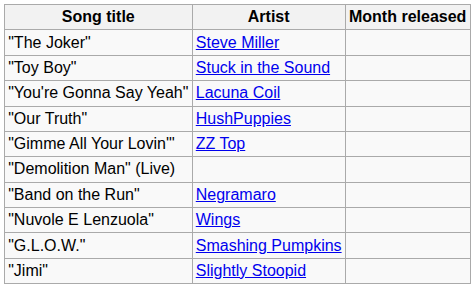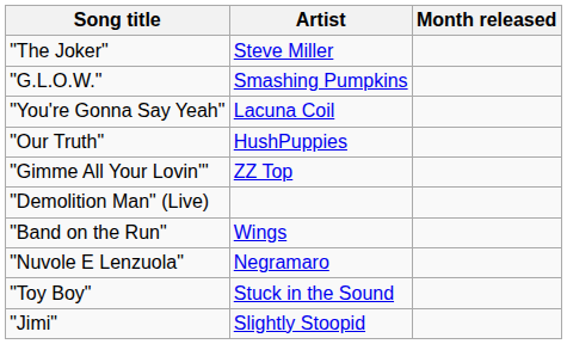rows swapped: "G.L.O.W." <-> "Toy Boy"
"Band on the Run" | Artist: Negramaro -> Wings
"Nuvole E Lenzuola" | Artist: Wings -> Negramaro
